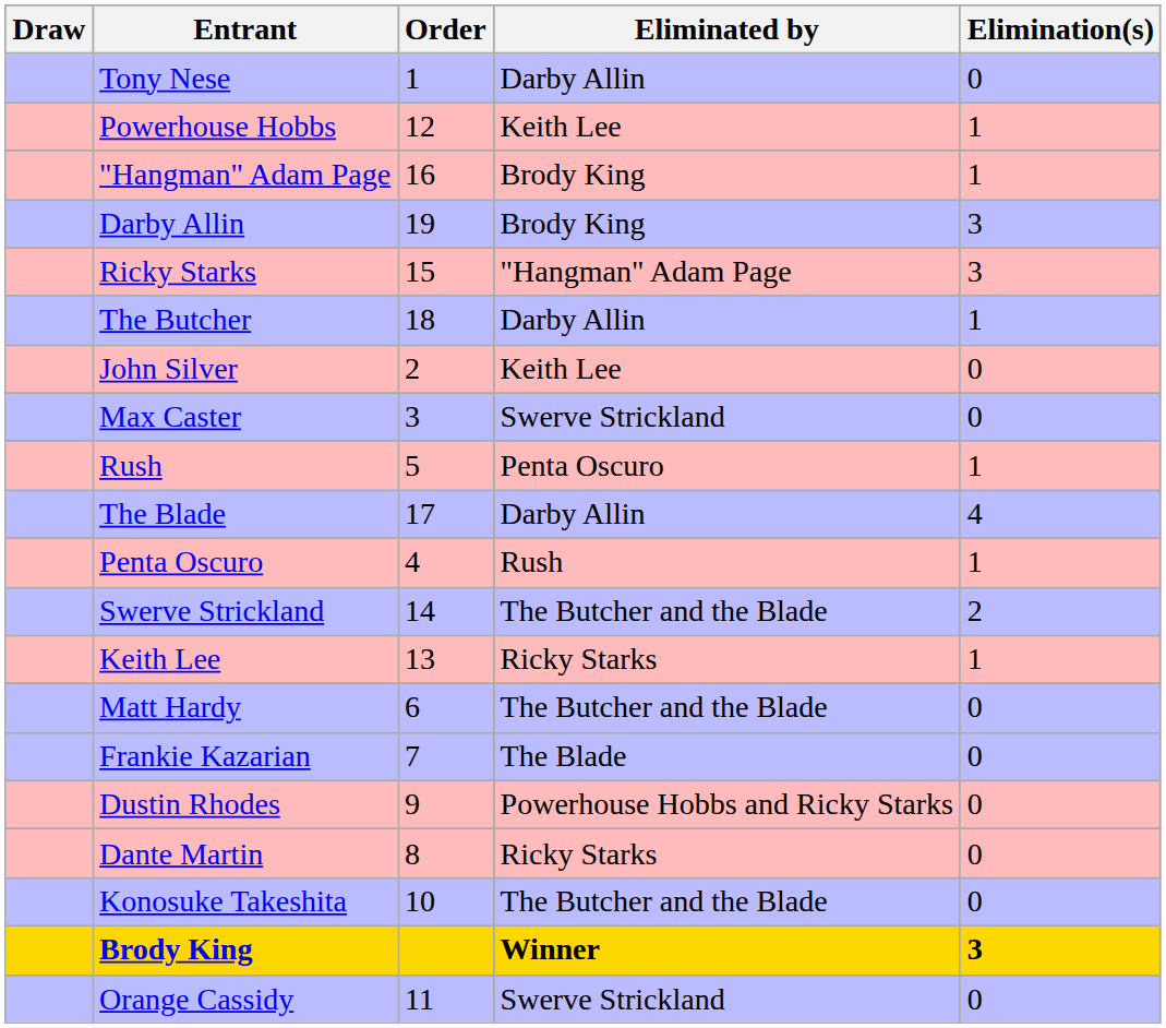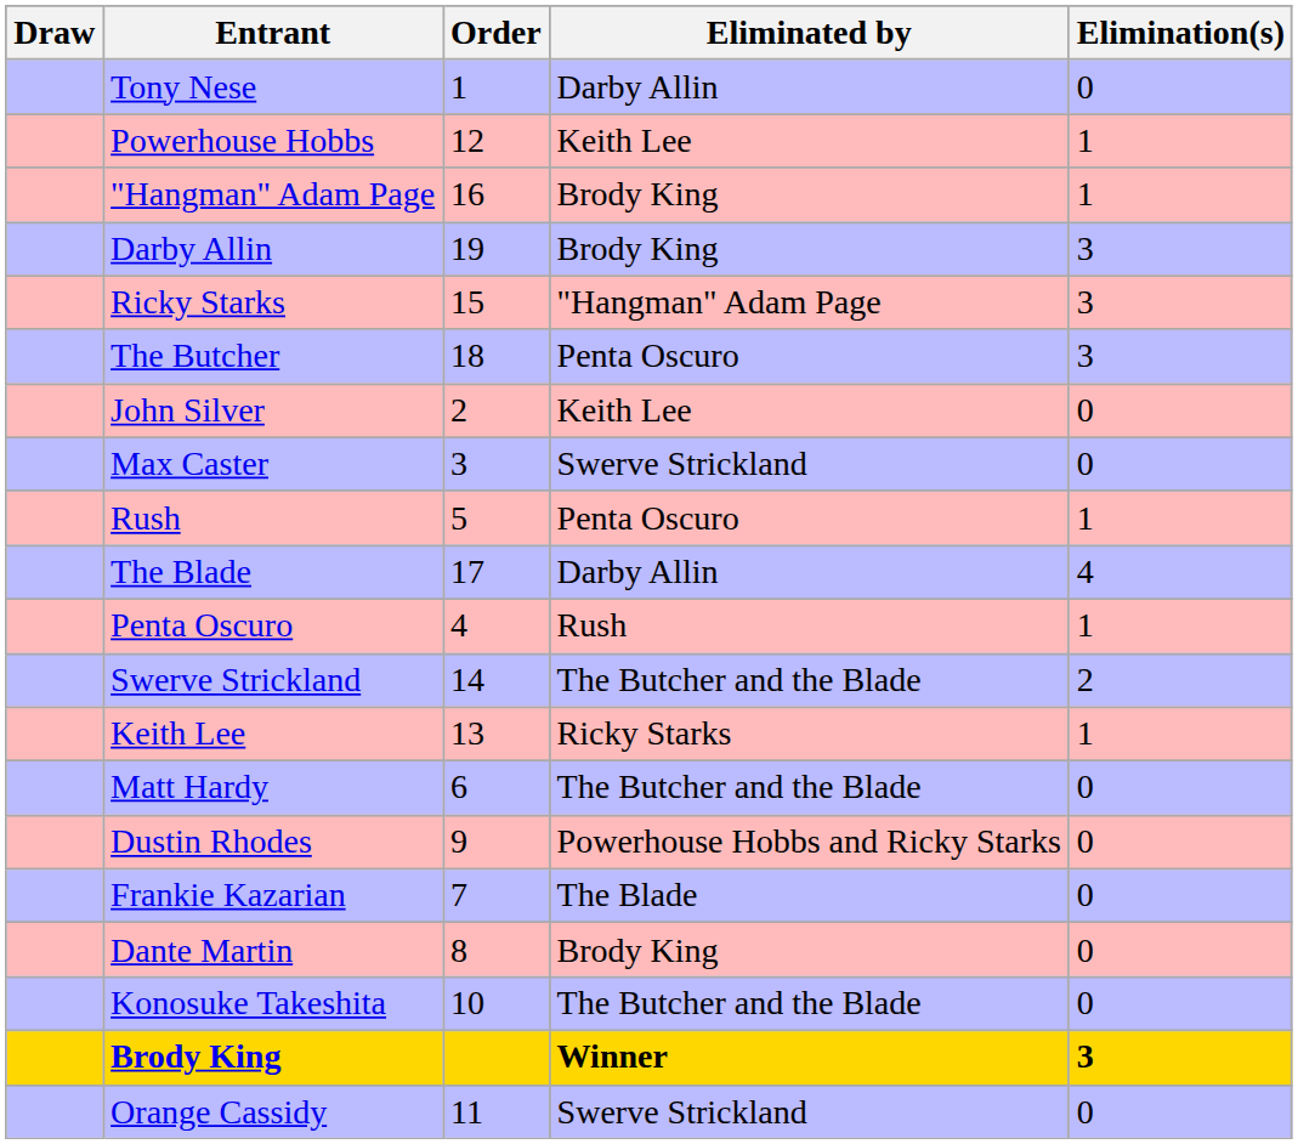The Butcher | Eliminated by: Darby Allin -> Penta Oscuro
The Butcher | Elimination(s): 1 -> 3
rows swapped: Dustin Rhodes <-> Frankie Kazarian
Dante Martin | Eliminated by: Ricky Starks -> Brody King
